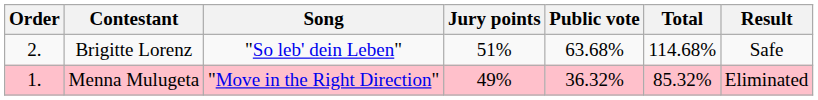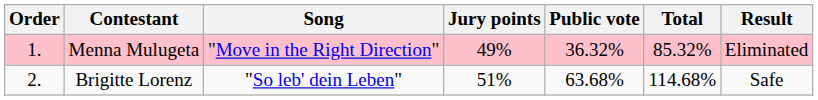rows swapped: Menna Mulugeta <-> Brigitte Lorenz
